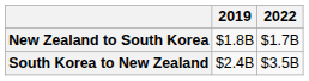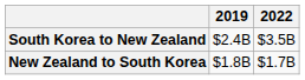rows swapped: New Zealand to South Korea <-> South Korea to New Zealand
